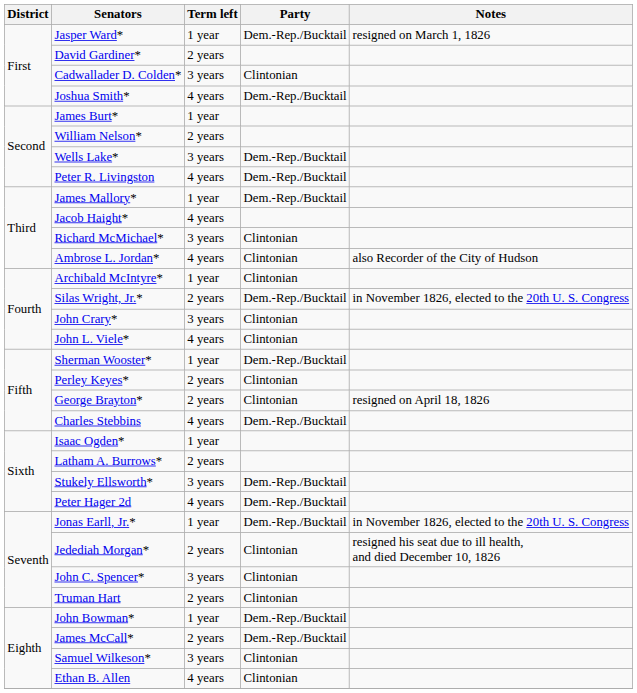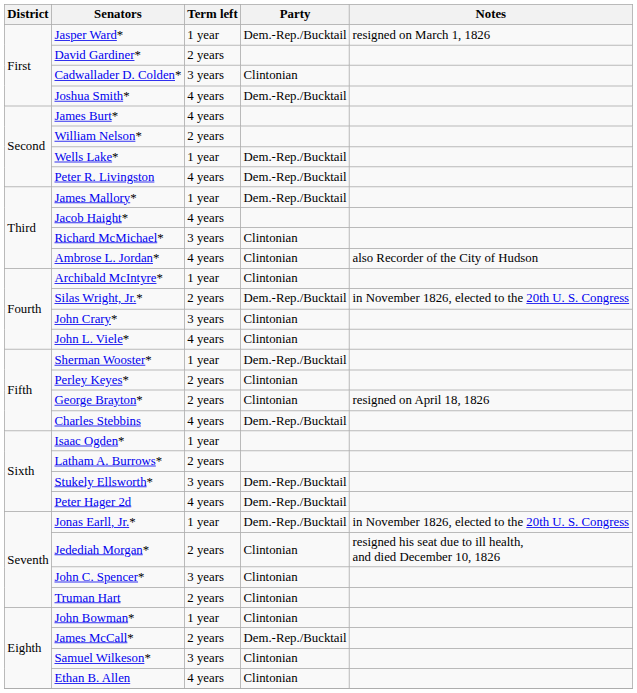James Burt* | Term left: 1 year -> 4 years
Wells Lake* | Term left: 3 years -> 1 year
John Bowman* | Party: Dem.-Rep./Bucktail -> Clintonian
